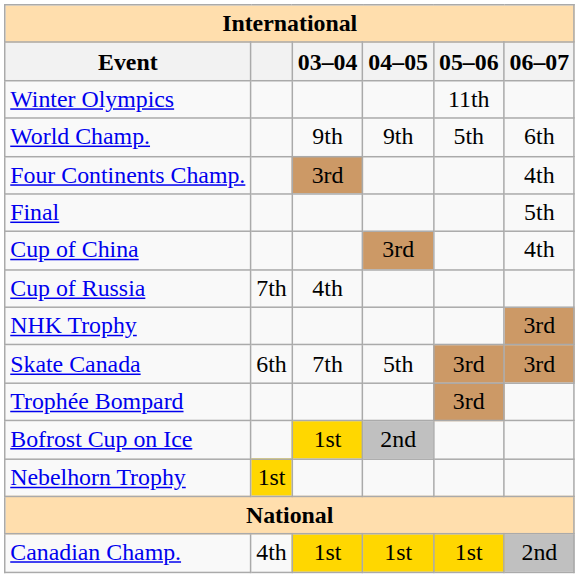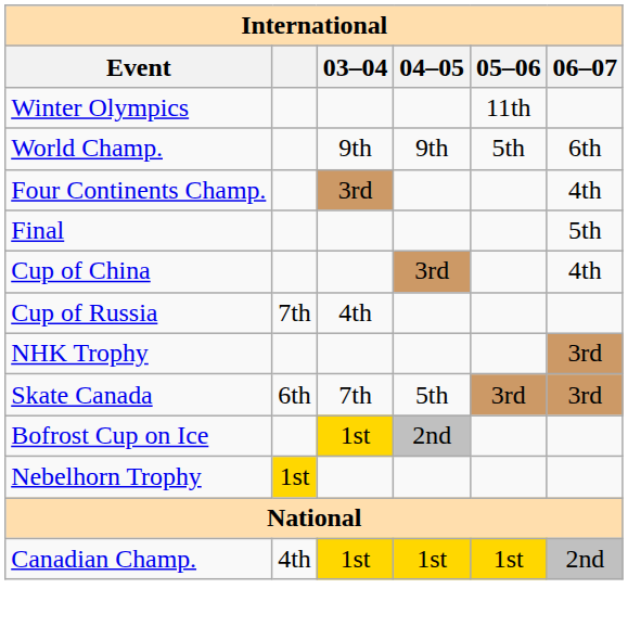- row: Trophée Bompard | 3rd
